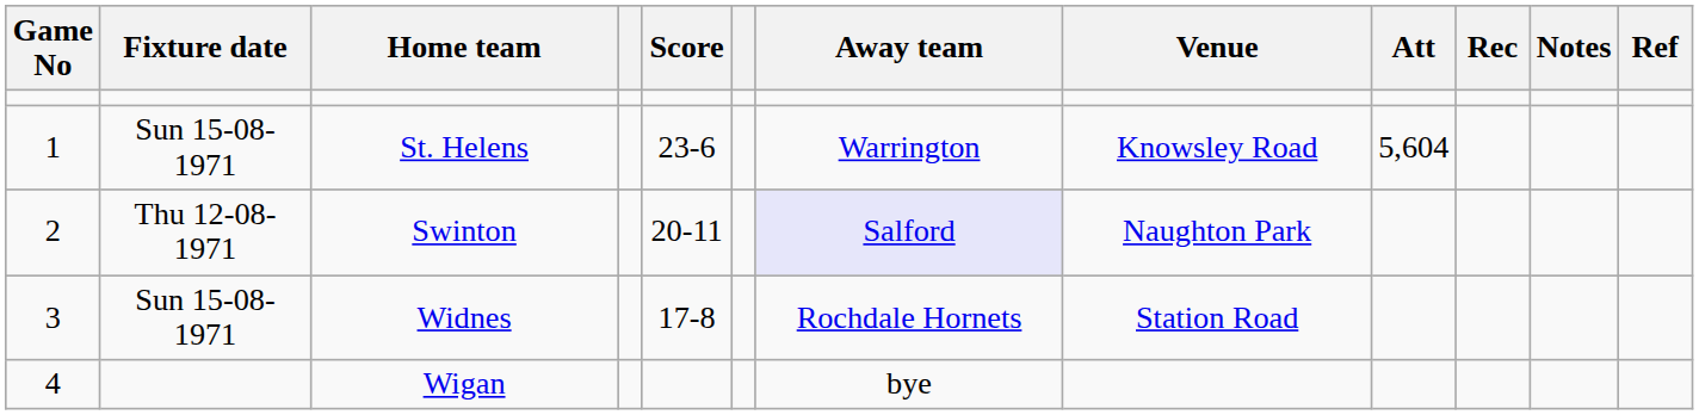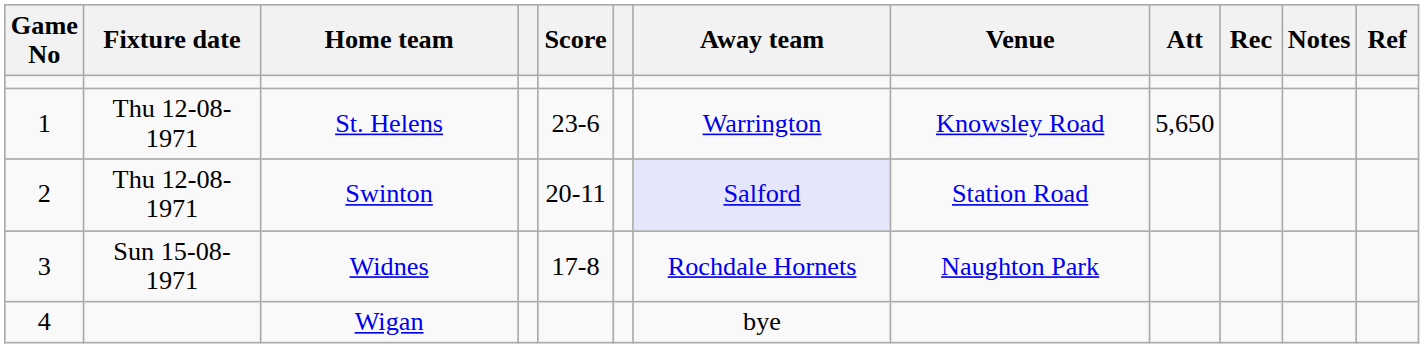St. Helens | Fixture date: Sun 15-08-1971 -> Thu 12-08-1971
St. Helens | Att: 5,604 -> 5,650
Swinton | Venue: Naughton Park -> Station Road
Widnes | Venue: Station Road -> Naughton Park
